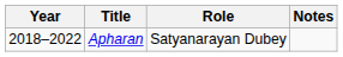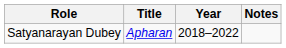columns swapped: Year <-> Role
